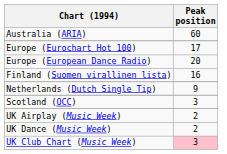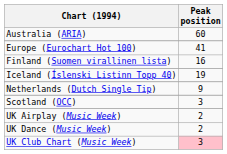Europe (Eurochart Hot 100) | Peak position: 17 -> 41
- row: Europe (European Dance Radio) | 20
+ row: Iceland (Íslenski Listinn Topp 40) | 19
